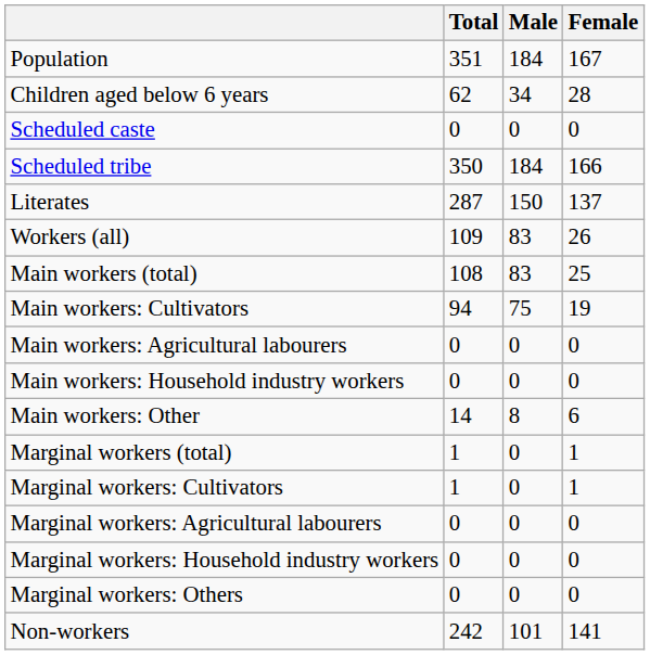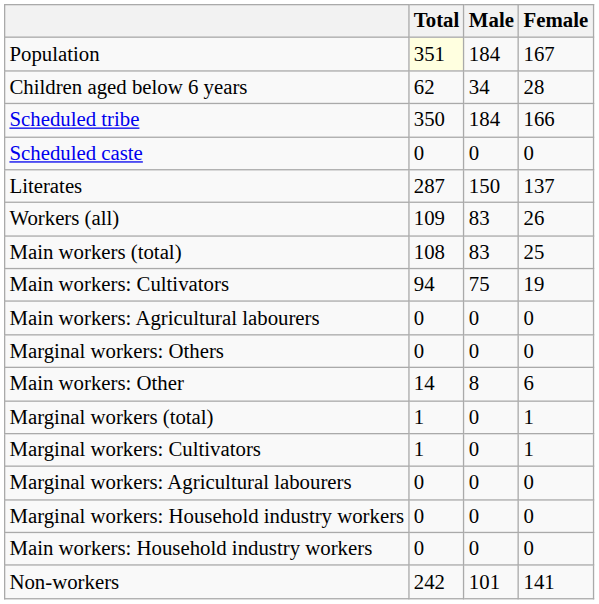Population | Total: no background -> lightyellow background
rows swapped: Scheduled caste <-> Scheduled tribe
rows swapped: Main workers: Household industry workers <-> Marginal workers: Others
